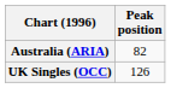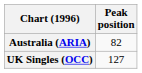UK Singles (OCC) | Peak position: 126 -> 127
